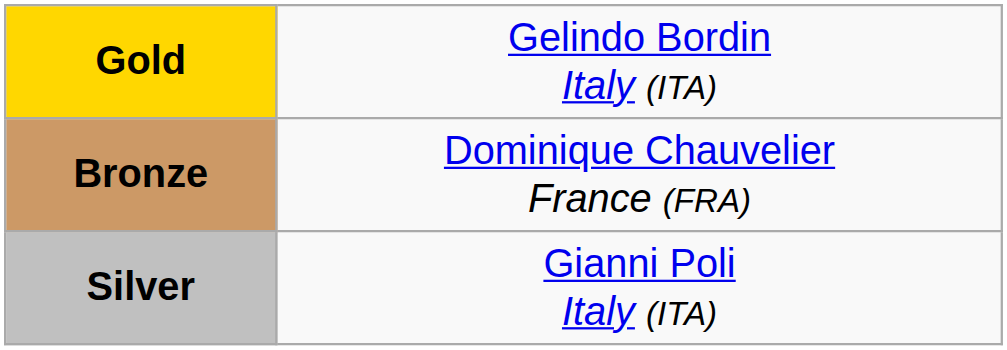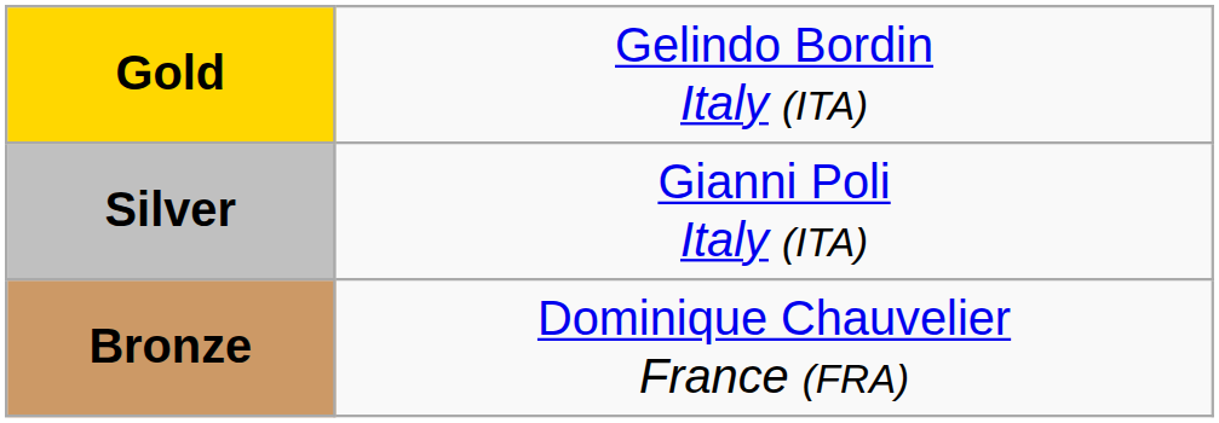rows swapped: Silver <-> Bronze
